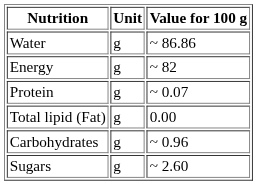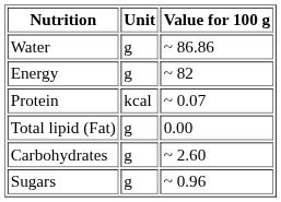Protein | Unit: g -> kcal
Carbohydrates | Value for 100 g: ~ 0.96 -> ~ 2.60
Sugars | Value for 100 g: ~ 2.60 -> ~ 0.96
